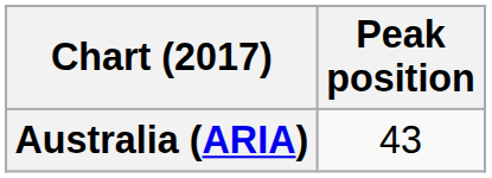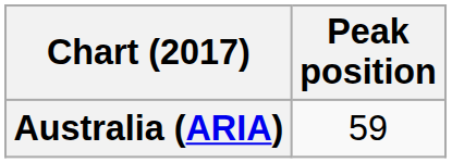Australia (ARIA) | Peak position: 43 -> 59
